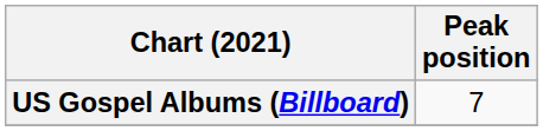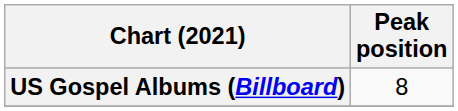US Gospel Albums (Billboard) | Peak position: 7 -> 8
